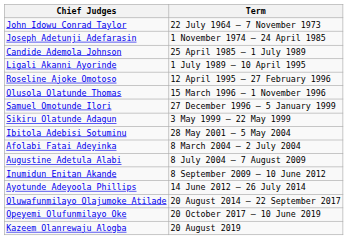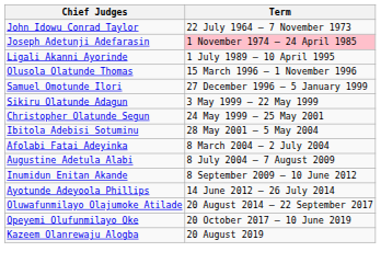Joseph Adetunji Adefarasin | Term: no background -> pink background
- row: Candide Ademola Johnson | 25 April 1985 – 1 July 1989
- row: Roseline Ajoke Omotoso | 12 April 1995 – 27 February 1996
+ row: Christopher Olatunde Segun | 24 May 1999 – 25 May 2001
